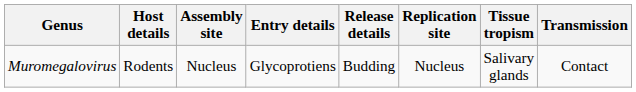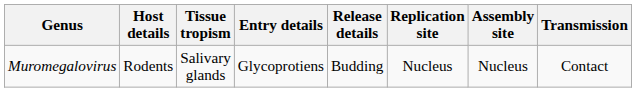columns swapped: Tissue tropism <-> Assembly site
